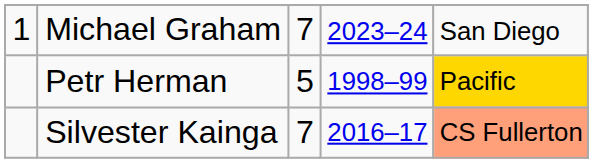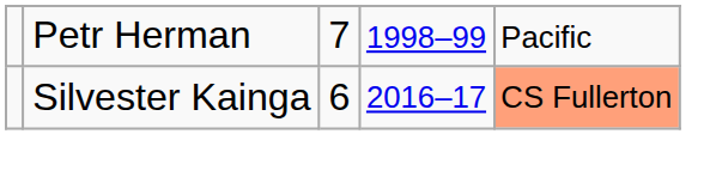- row: 1 | Michael Graham | 7 | 2023–24 | San Diego
Petr Herman | column 3: 5 -> 7
Petr Herman | column 5: gold background -> no background
Silvester Kainga | column 3: 7 -> 6
